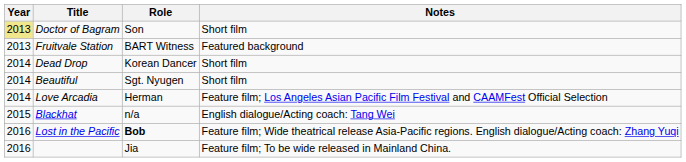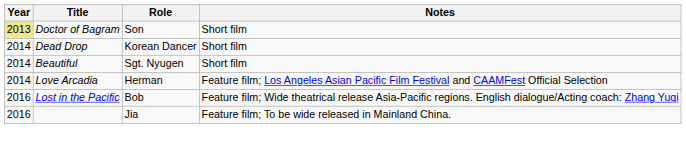- row: 2013 | Fruitvale Station | BART Witness | Featured background
- row: 2015 | Blackhat | n/a | English dialogue/Acting coach: Tang Wei
Lost in the Pacific | Role: bold -> normal
